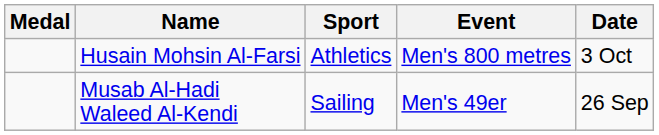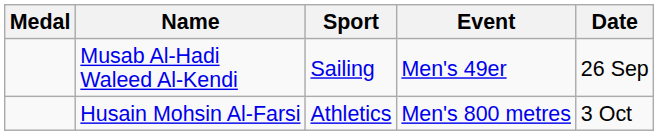rows swapped: Musab Al-Hadi Waleed Al-Kendi <-> Husain Mohsin Al-Farsi
